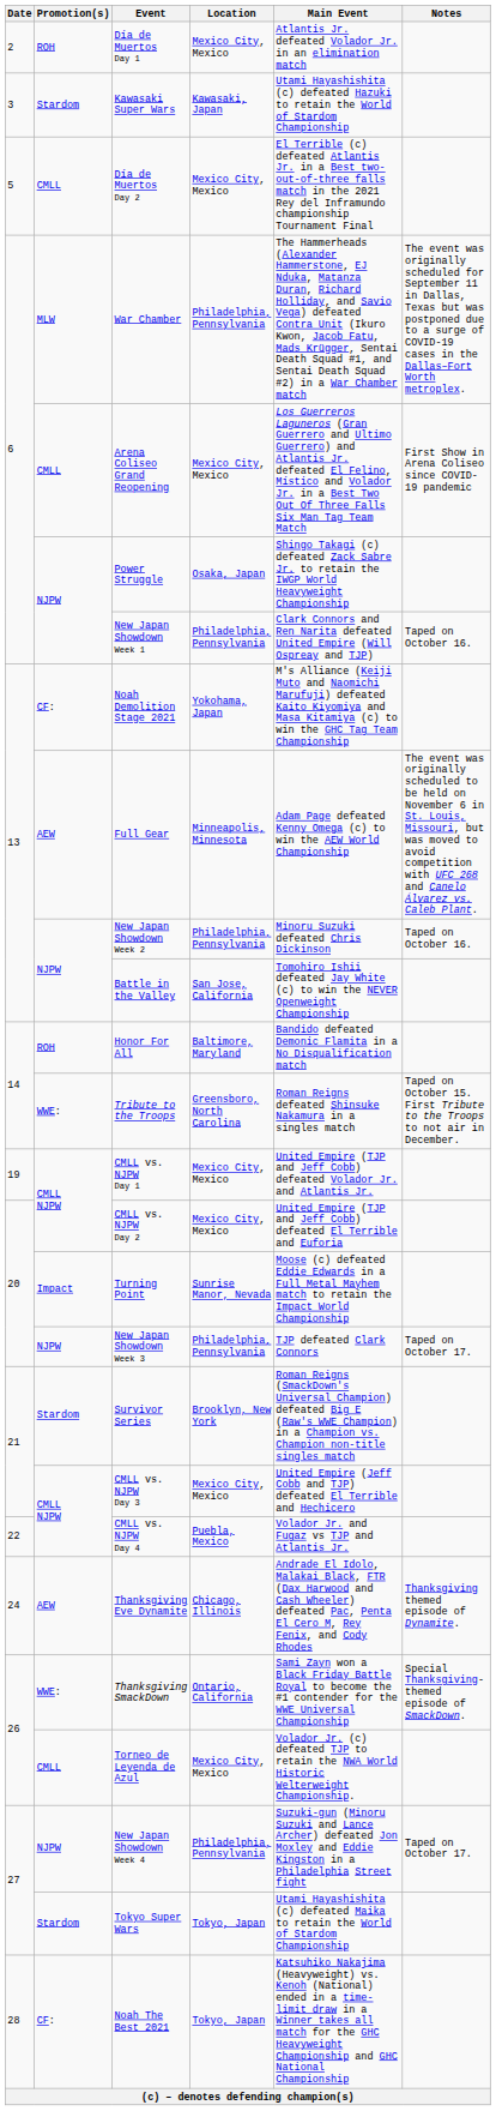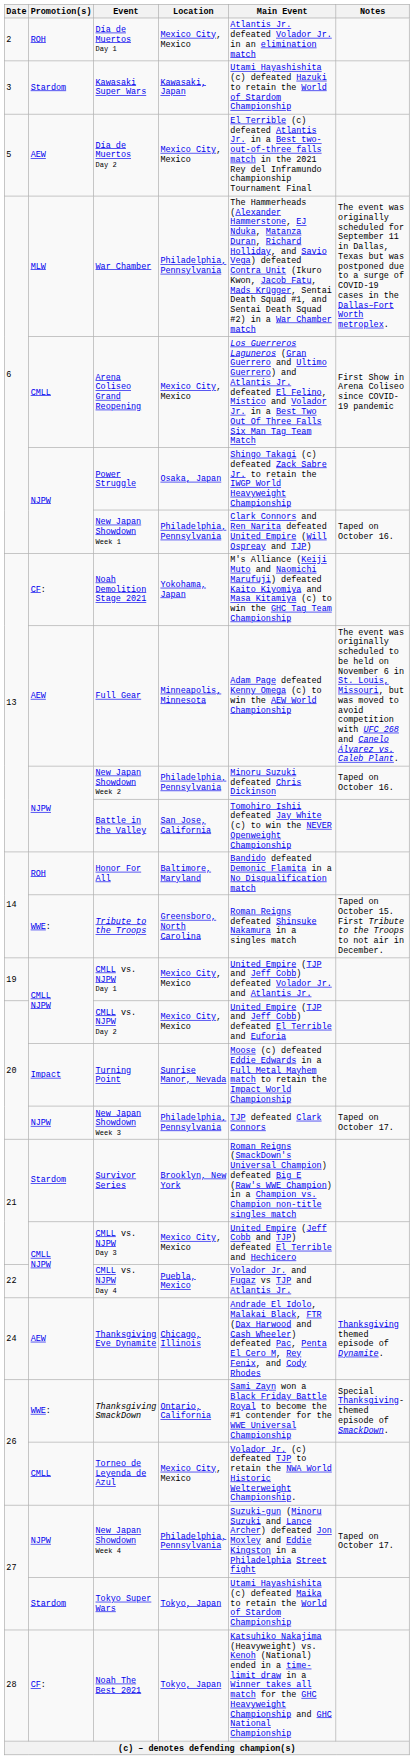Día de Muertos Day 2 | Promotion(s): CMLL -> AEW
